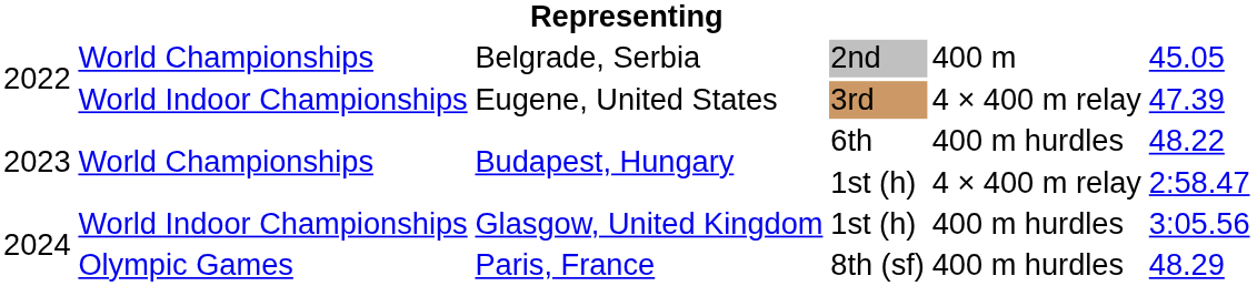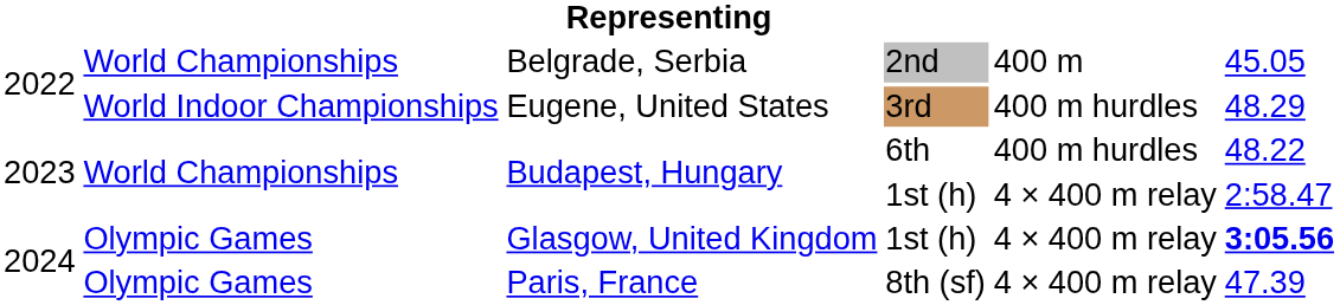Eugene, United States | column 5: 4 × 400 m relay -> 400 m hurdles
Eugene, United States | column 6: 47.39 -> 48.29
Glasgow, United Kingdom | column 2: World Indoor Championships -> Olympic Games
Glasgow, United Kingdom | column 5: 400 m hurdles -> 4 × 400 m relay
Glasgow, United Kingdom | column 6: normal -> bold
Paris, France | column 5: 400 m hurdles -> 4 × 400 m relay
Paris, France | column 6: 48.29 -> 47.39
